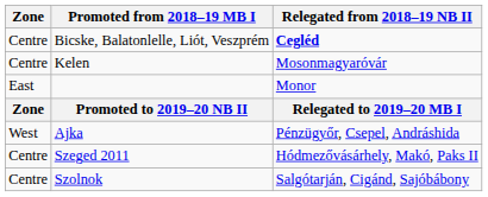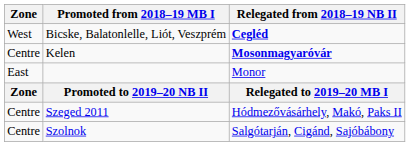Bicske, Balatonlelle, Liót, Veszprém | Zone: Centre -> West
Kelen | Relegated from 2018–19 NB II: normal -> bold
- row: West | Ajka | Pénzügyőr, Csepel, Andráshida
